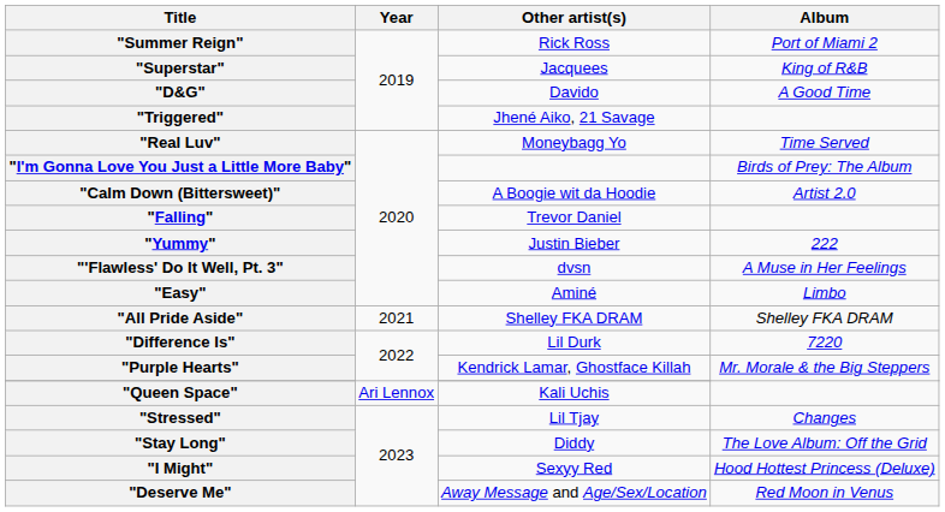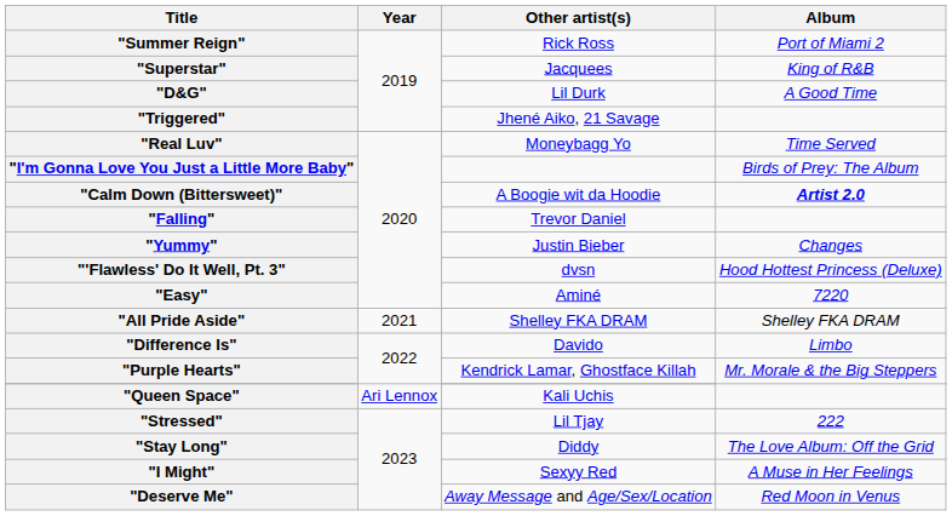"D&G" | Other artist(s): Davido -> Lil Durk
"Calm Down (Bittersweet)" | Album: normal -> bold
"Yummy" | Album: 222 -> Changes
"'Flawless' Do It Well, Pt. 3" | Album: A Muse in Her Feelings -> Hood Hottest Princess (Deluxe)
"Easy" | Album: Limbo -> 7220
"Difference Is" | Other artist(s): Lil Durk -> Davido
"Difference Is" | Album: 7220 -> Limbo
"Stressed" | Album: Changes -> 222
"I Might" | Album: Hood Hottest Princess (Deluxe) -> A Muse in Her Feelings
